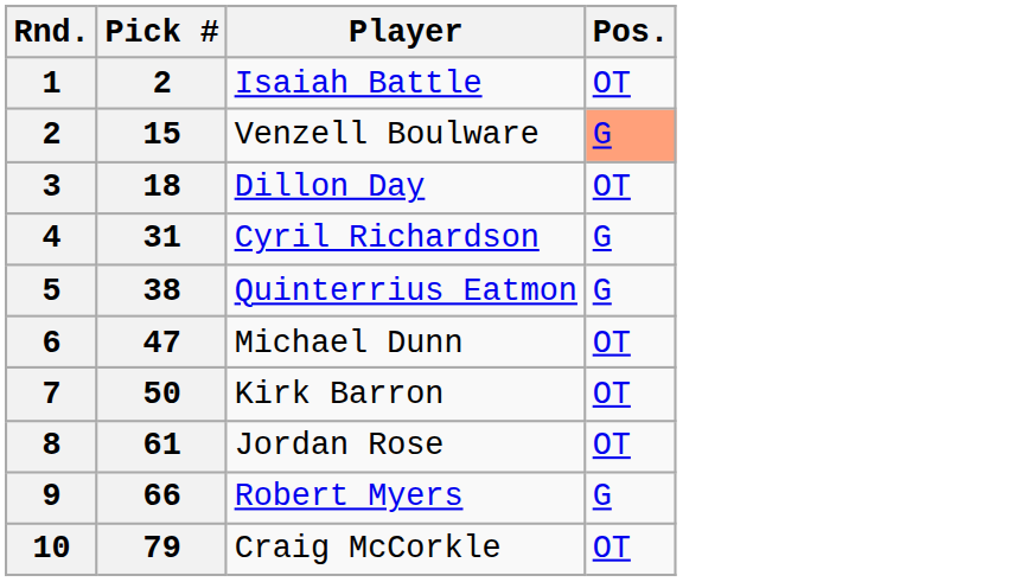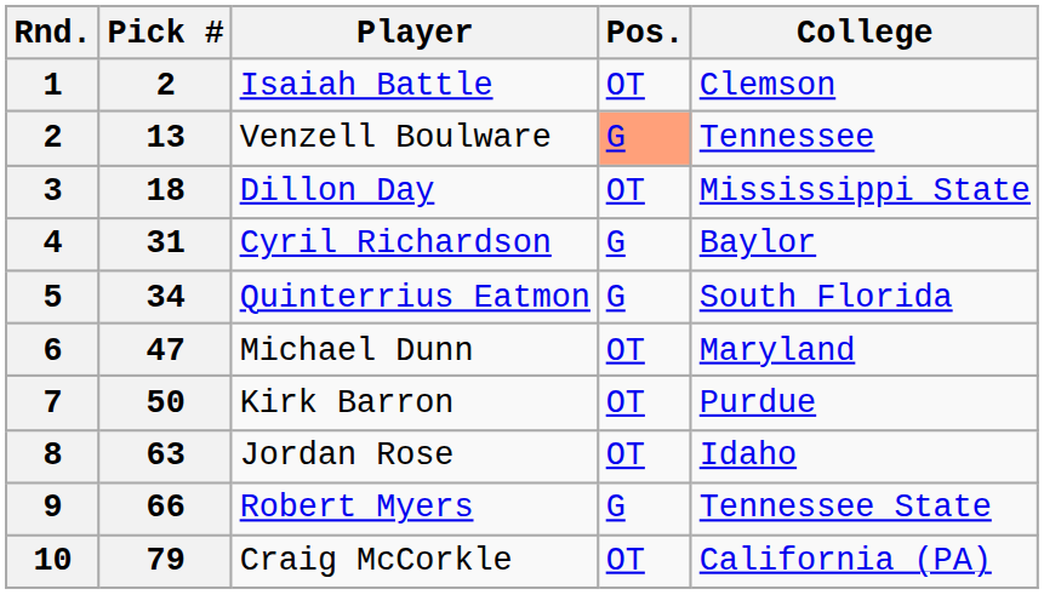+ column: College | Clemson | Tennessee | Mississippi State | Baylor | South Florida | Maryland | Purdue | Idaho | Tennessee State | California (PA)
Venzell Boulware | Pick #: 15 -> 13
Quinterrius Eatmon | Pick #: 38 -> 34
Jordan Rose | Pick #: 61 -> 63
